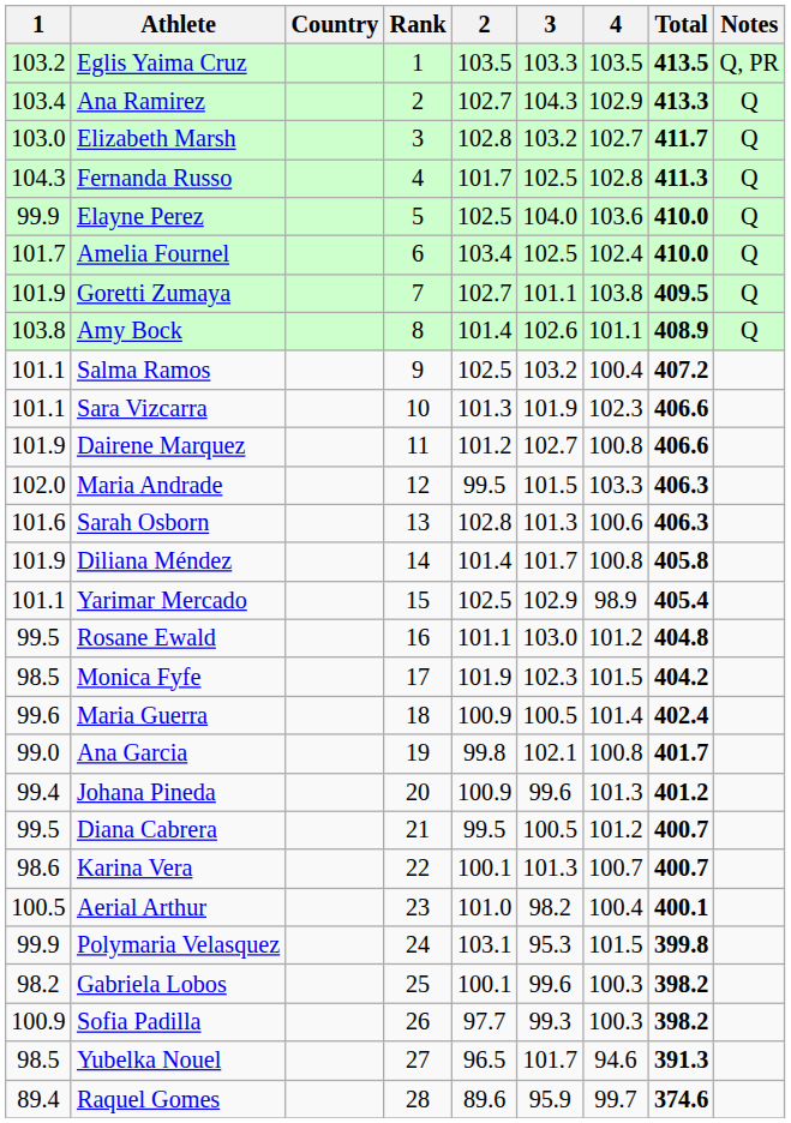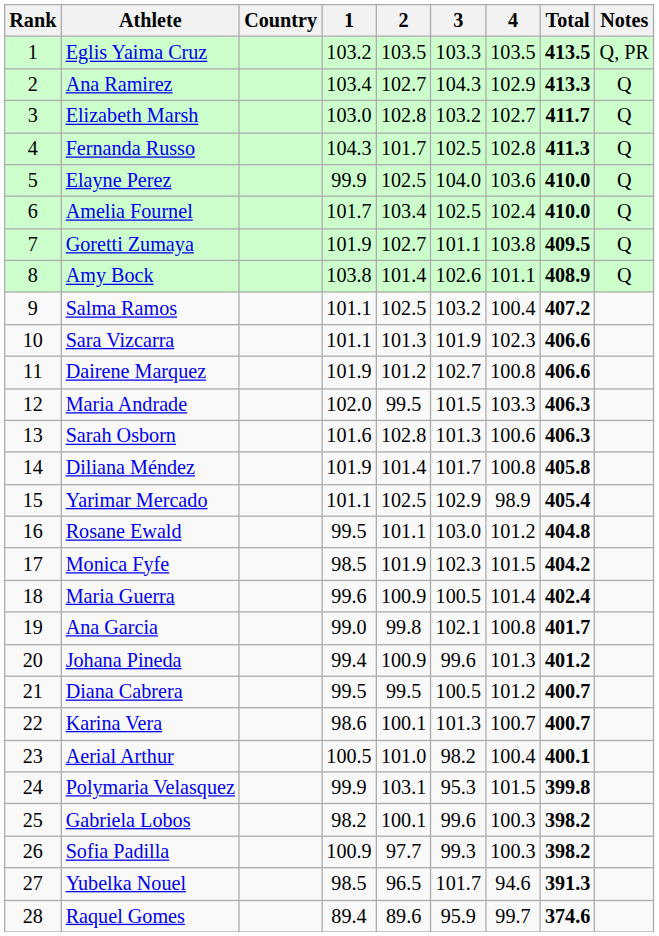columns swapped: Rank <-> 1
